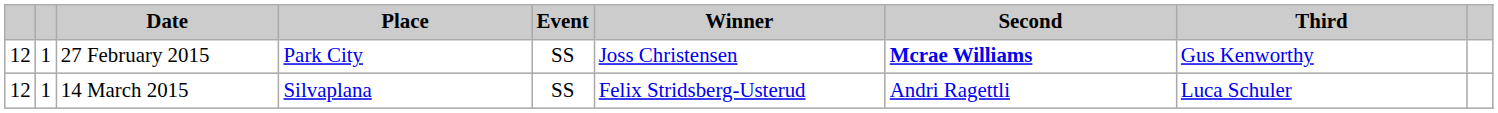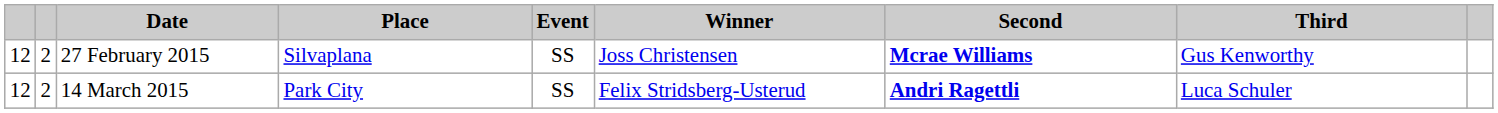27 February 2015 | column 2: 1 -> 2
27 February 2015 | Place: Park City -> Silvaplana
14 March 2015 | column 2: 1 -> 2
14 March 2015 | Place: Silvaplana -> Park City
14 March 2015 | Second: normal -> bold
